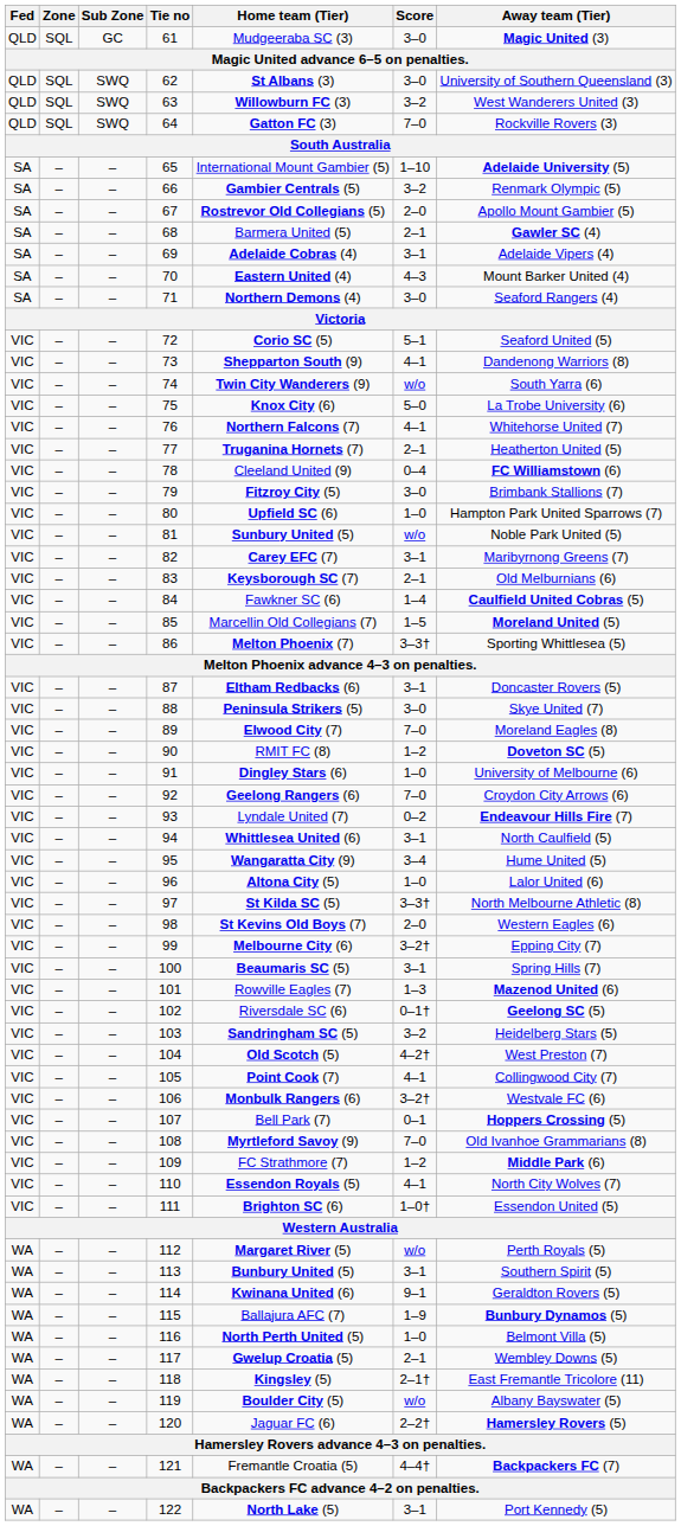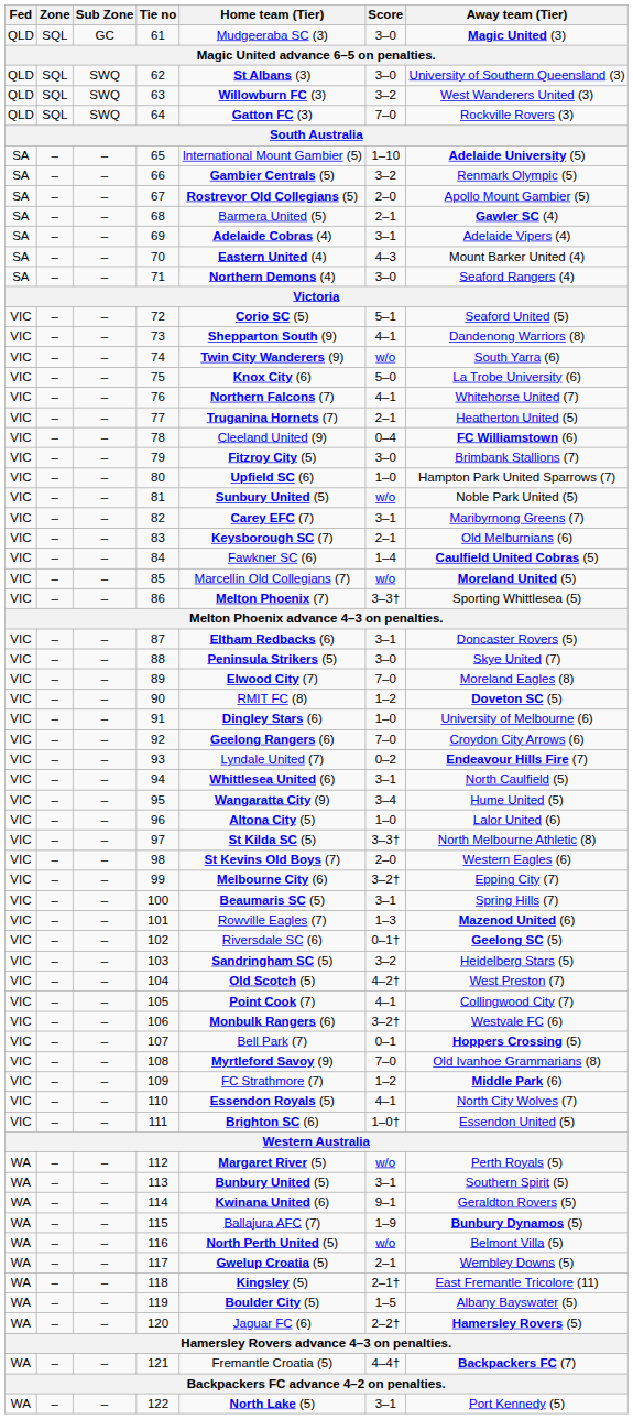85 | Score: 1–5 -> w/o
116 | Score: 1–0 -> w/o
119 | Score: w/o -> 1–5
